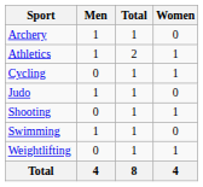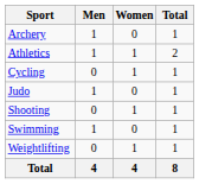columns swapped: Women <-> Total
